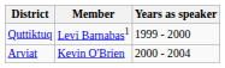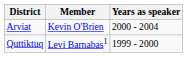rows swapped: Quttiktuq <-> Arviat
